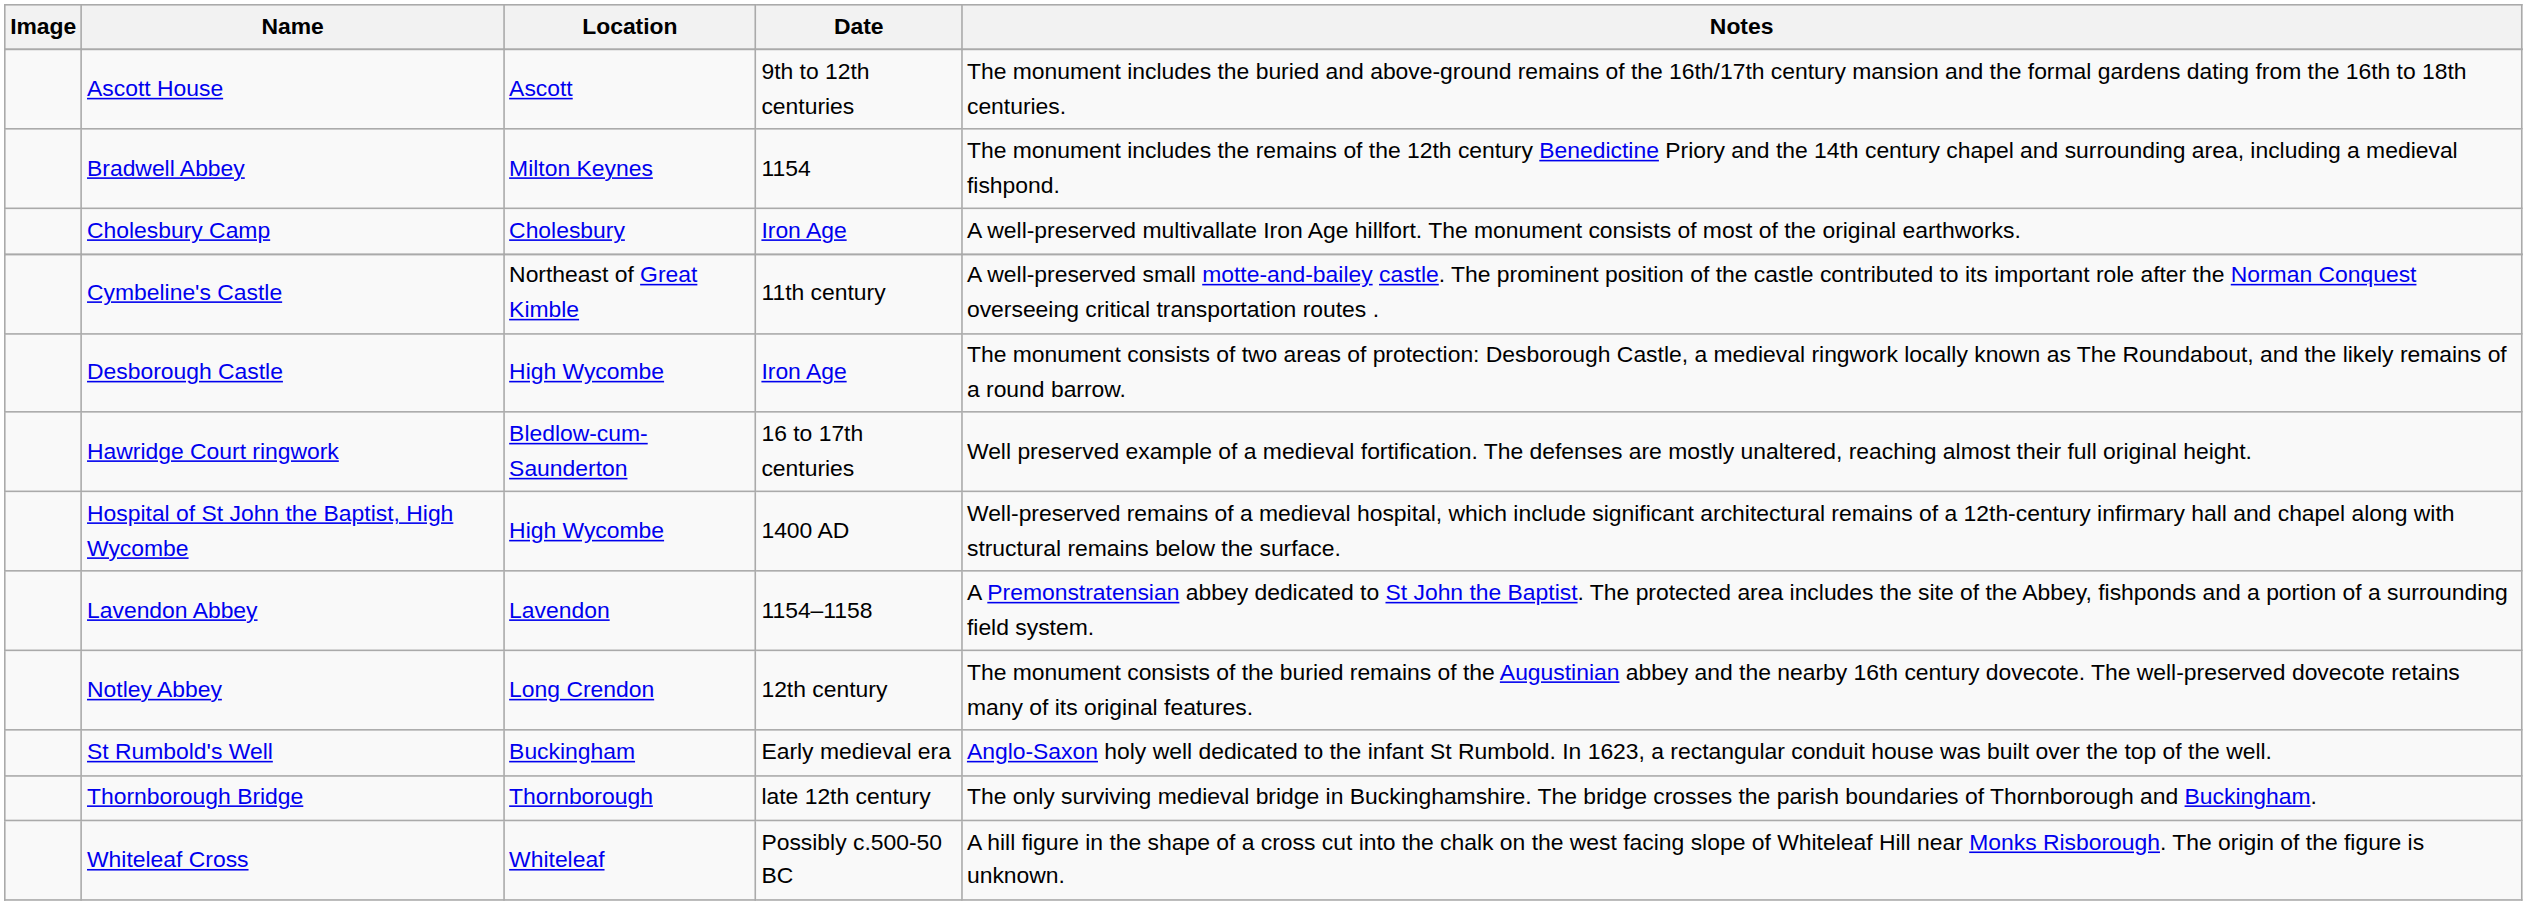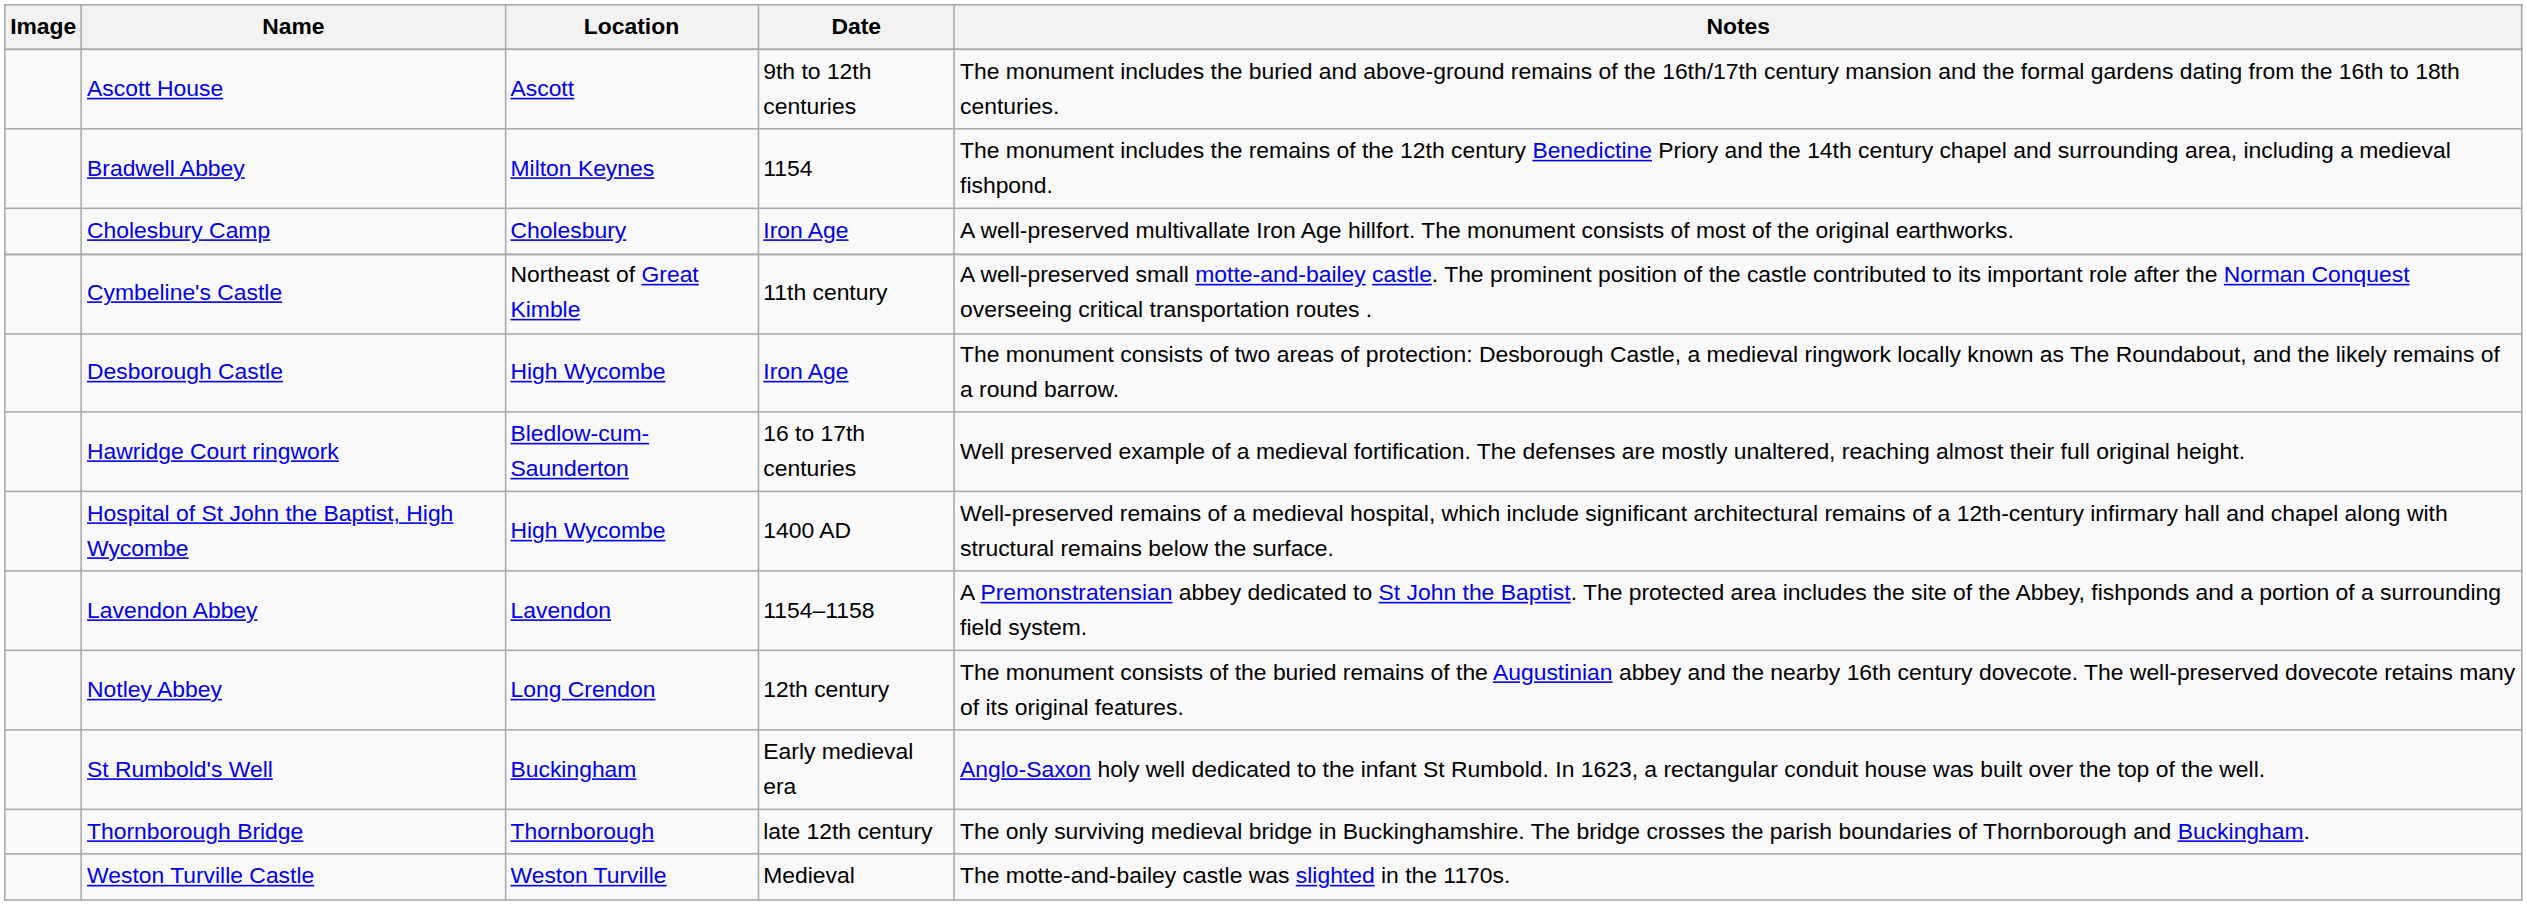+ row: Weston Turville Castle | Weston Turville | Medieval | The motte-and-bailey castle was slighted in the 1170s.
- row: Whiteleaf Cross | Whiteleaf | Possibly c.500-50 BC | A hill figure in the shape of a cross cut into the chalk on the west facing slope of Whiteleaf Hill near Monks Risborough. The origin of the figure is unknown.
